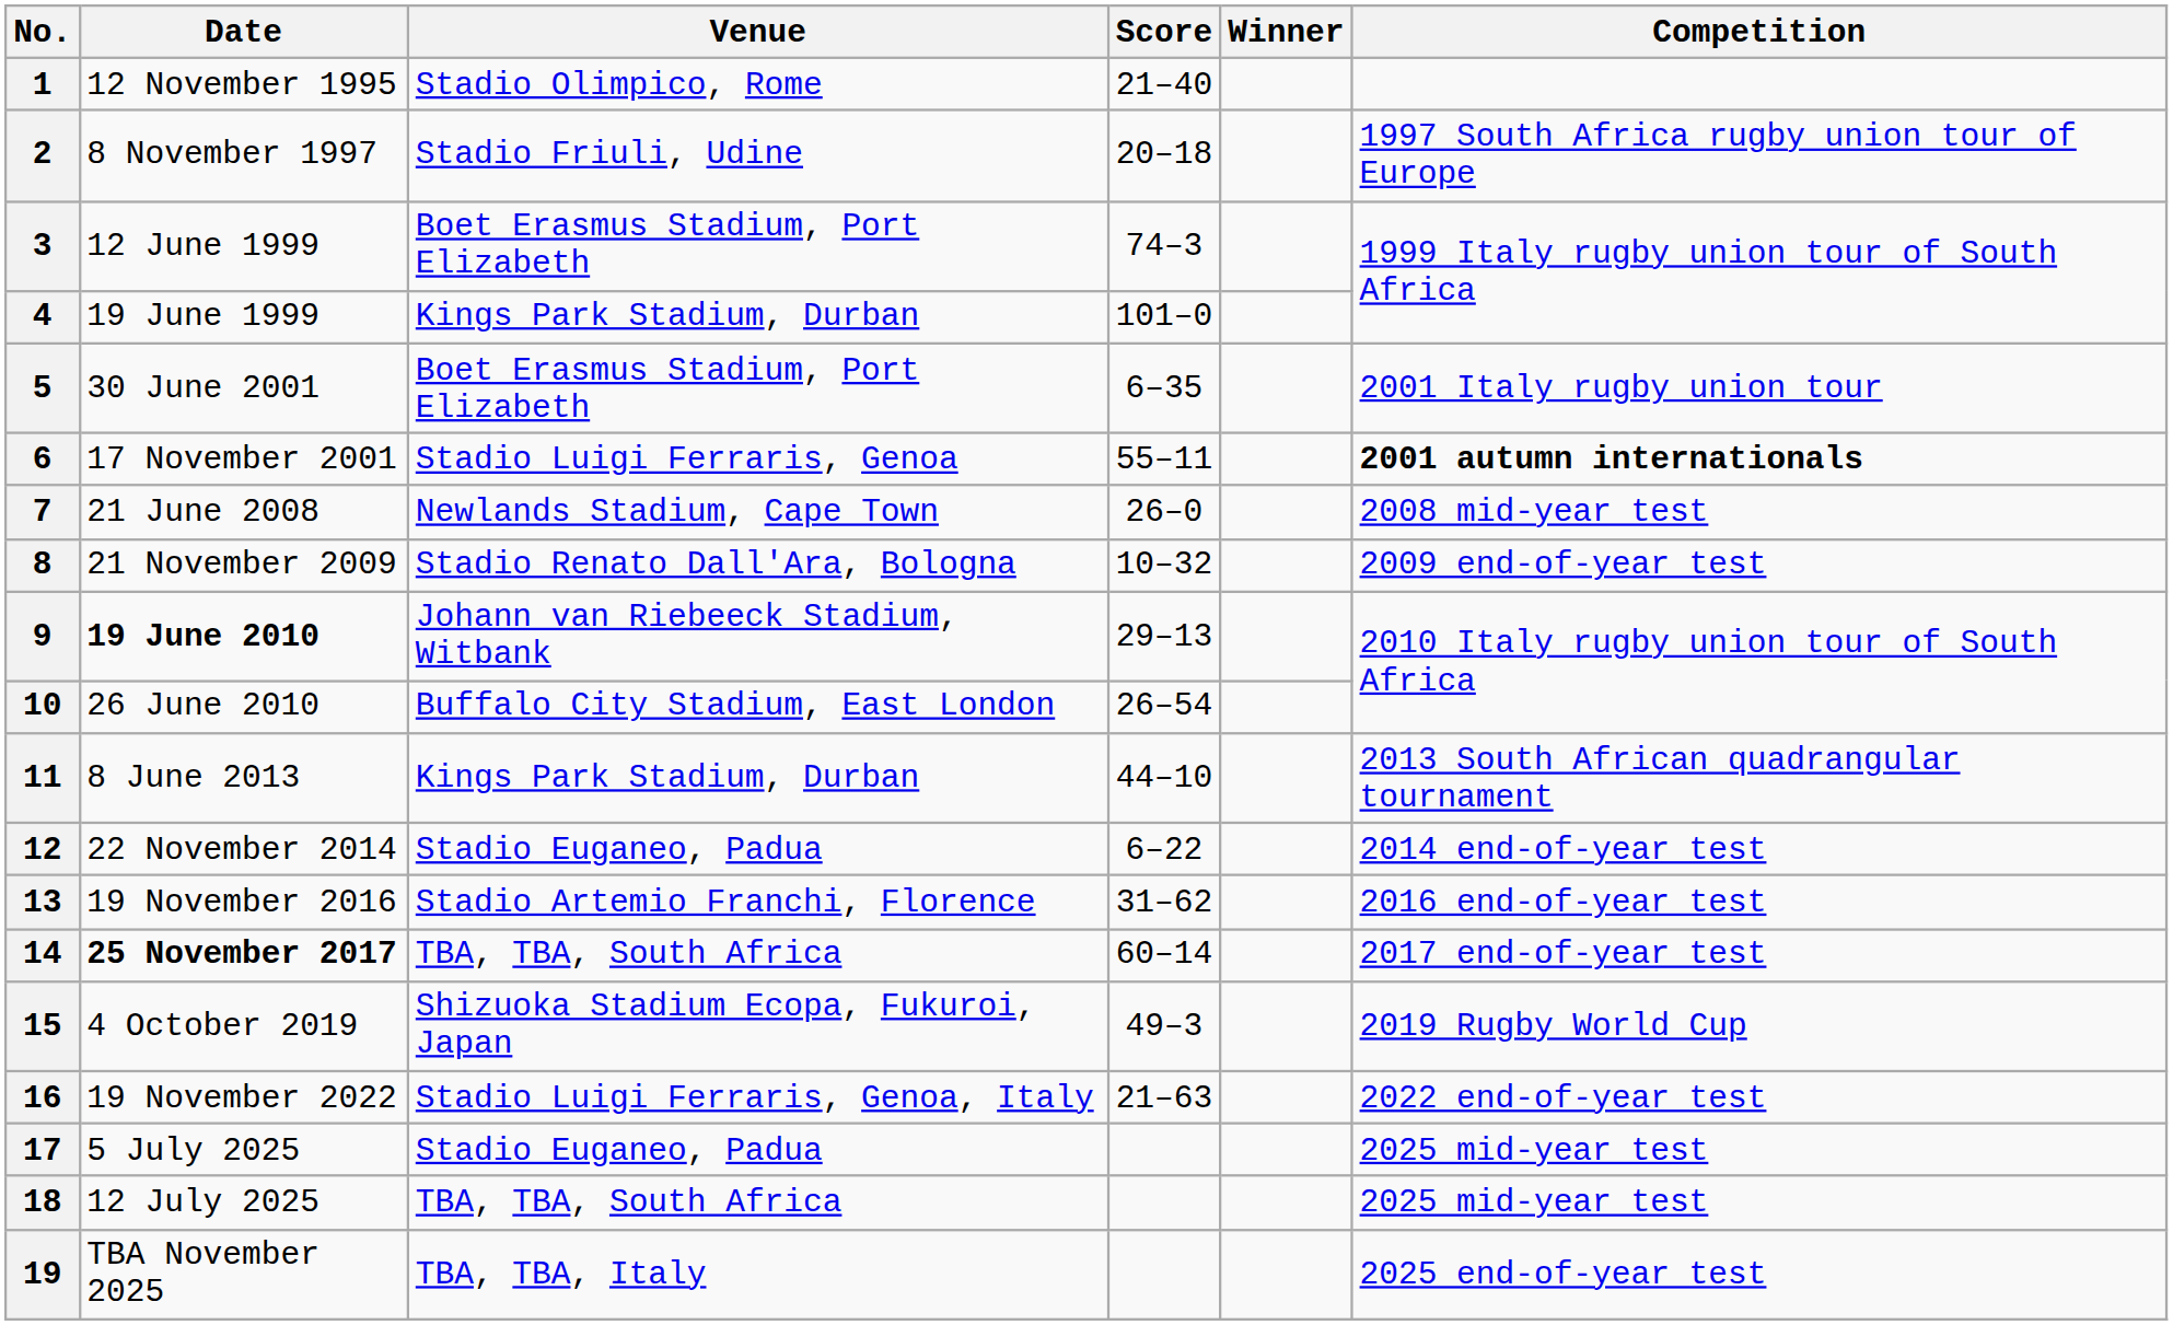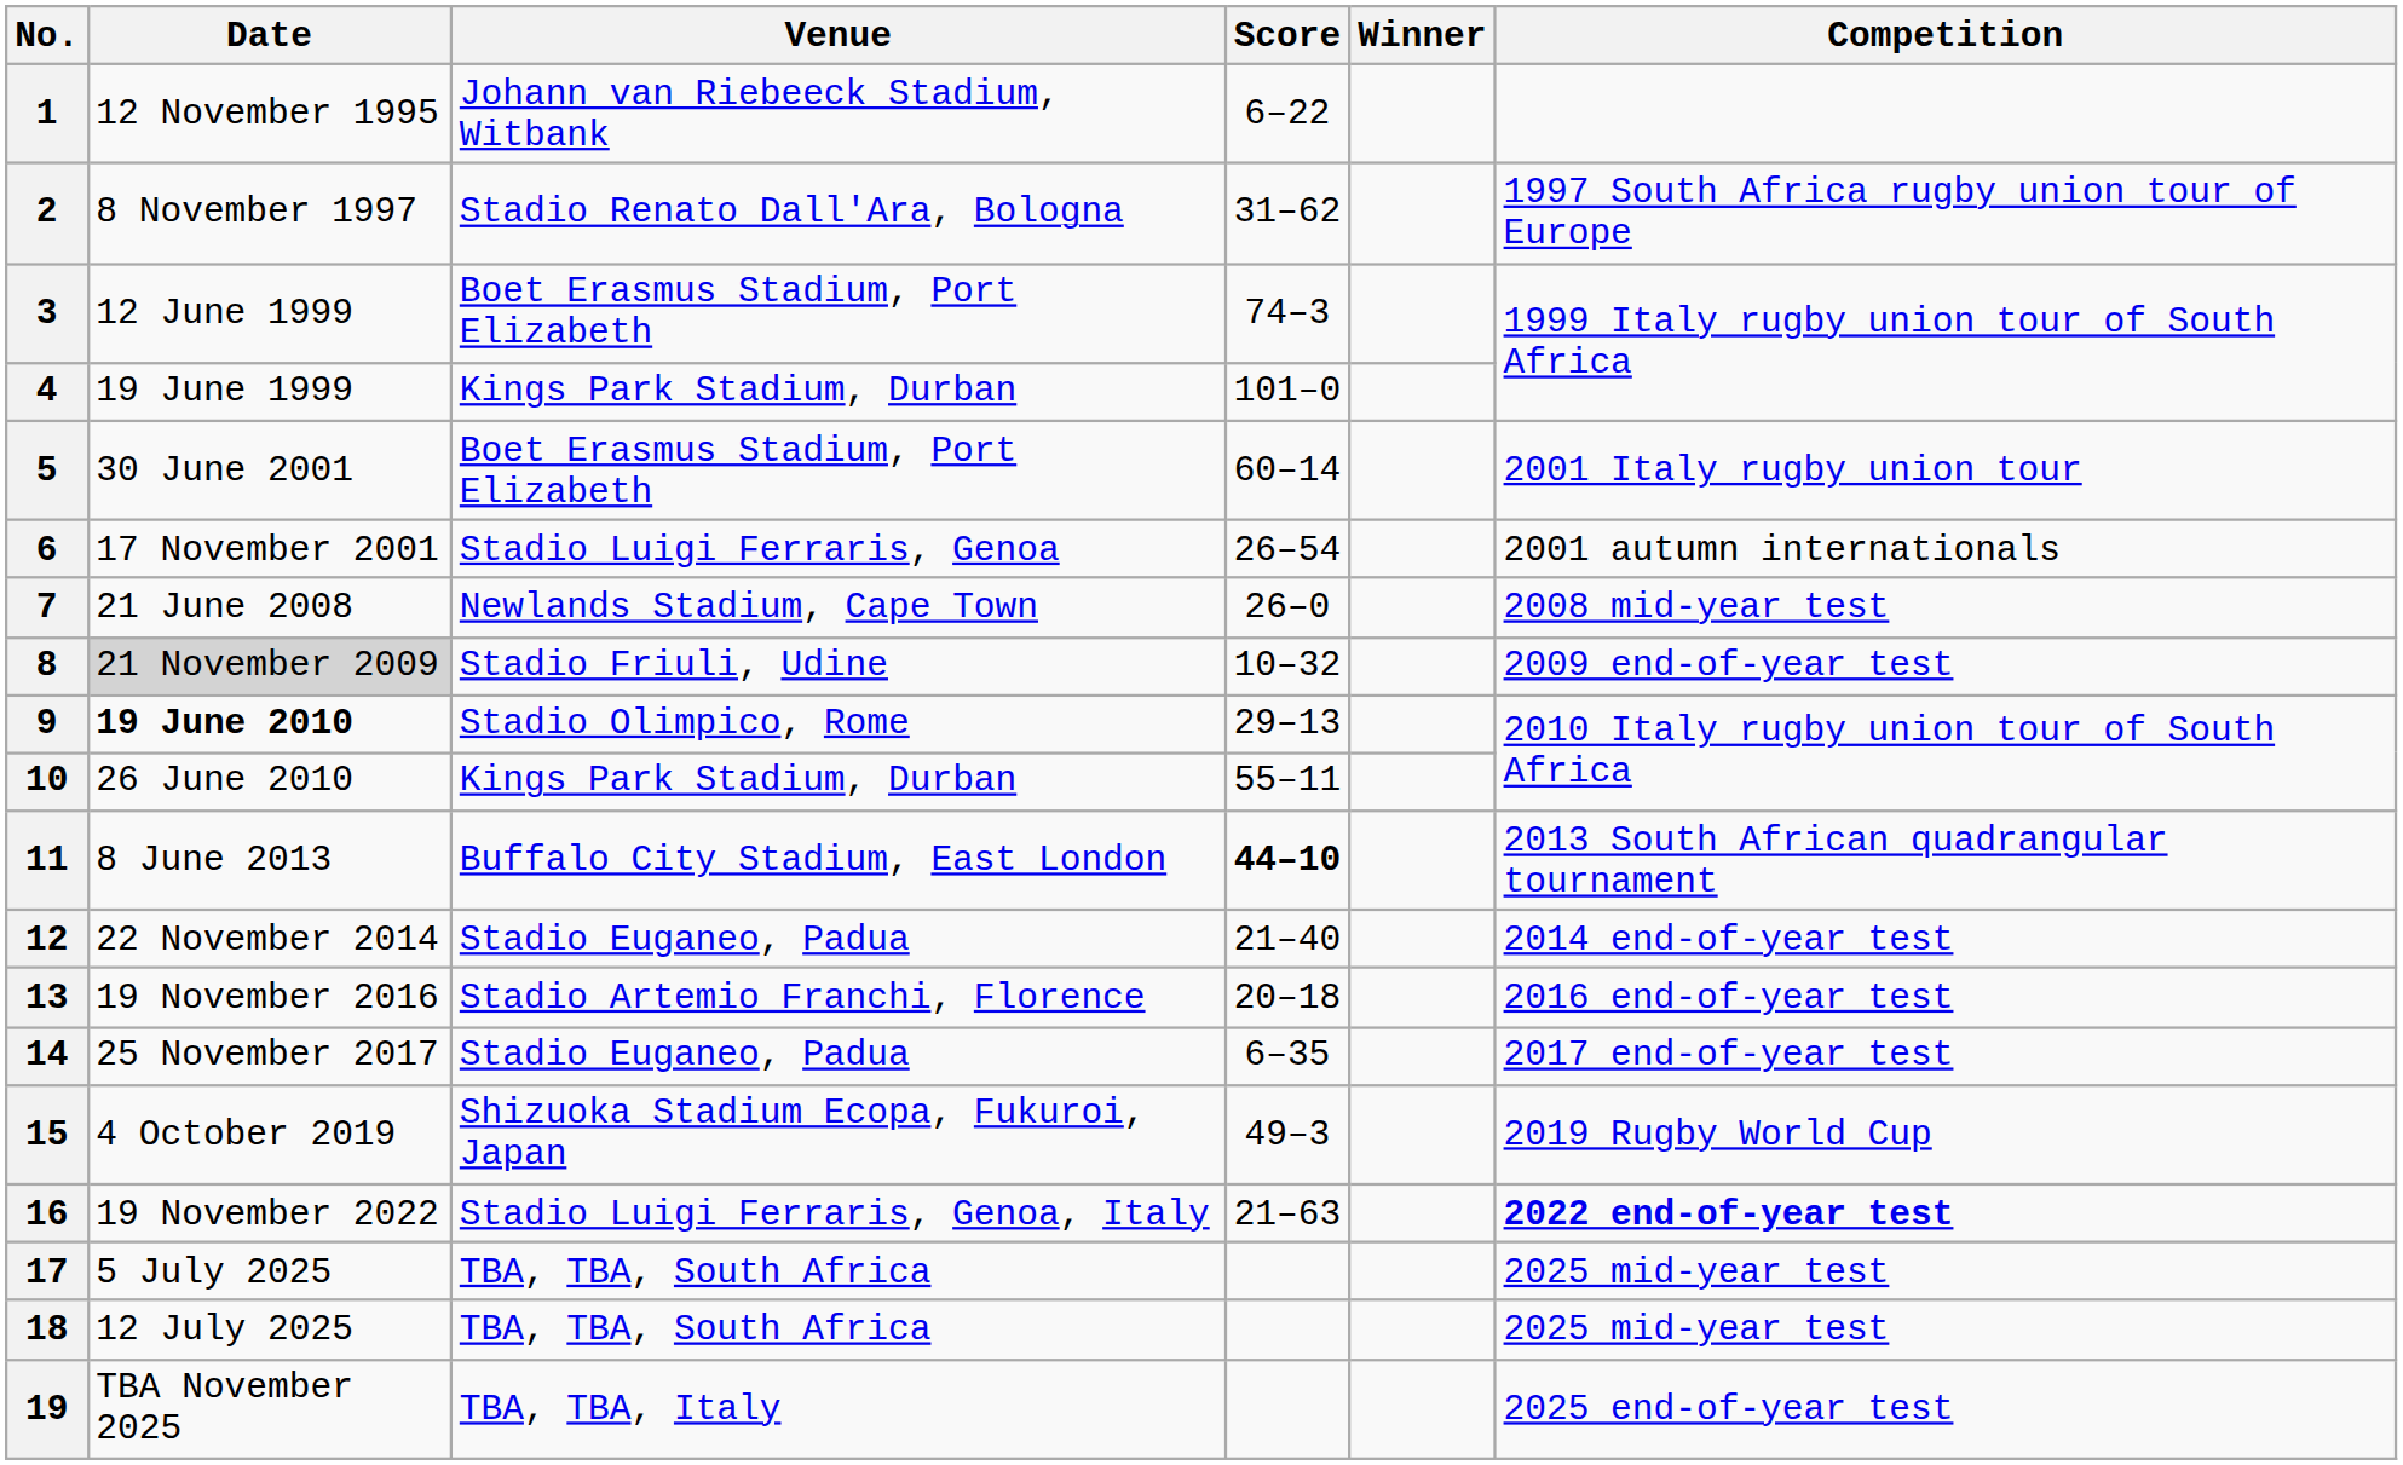1 | Venue: Stadio Olimpico, Rome -> Johann van Riebeeck Stadium, Witbank
1 | Score: 21–40 -> 6–22
2 | Venue: Stadio Friuli, Udine -> Stadio Renato Dall'Ara, Bologna
2 | Score: 20–18 -> 31–62
5 | Score: 6–35 -> 60–14
6 | Score: 55–11 -> 26–54
6 | Competition: bold -> normal
8 | Date: no background -> lightgrey background
8 | Venue: Stadio Renato Dall'Ara, Bologna -> Stadio Friuli, Udine
9 | Venue: Johann van Riebeeck Stadium, Witbank -> Stadio Olimpico, Rome
10 | Venue: Buffalo City Stadium, East London -> Kings Park Stadium, Durban
10 | Score: 26–54 -> 55–11
11 | Venue: Kings Park Stadium, Durban -> Buffalo City Stadium, East London
11 | Score: normal -> bold
12 | Score: 6–22 -> 21–40
13 | Score: 31–62 -> 20–18
14 | Date: bold -> normal
14 | Venue: TBA, TBA, South Africa -> Stadio Euganeo, Padua
14 | Score: 60–14 -> 6–35
16 | Competition: normal -> bold
17 | Venue: Stadio Euganeo, Padua -> TBA, TBA, South Africa
